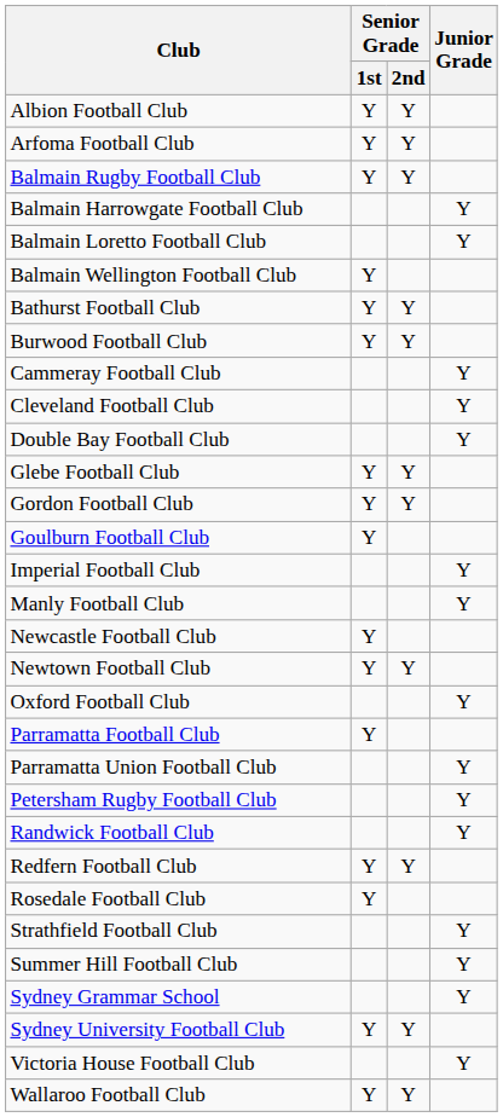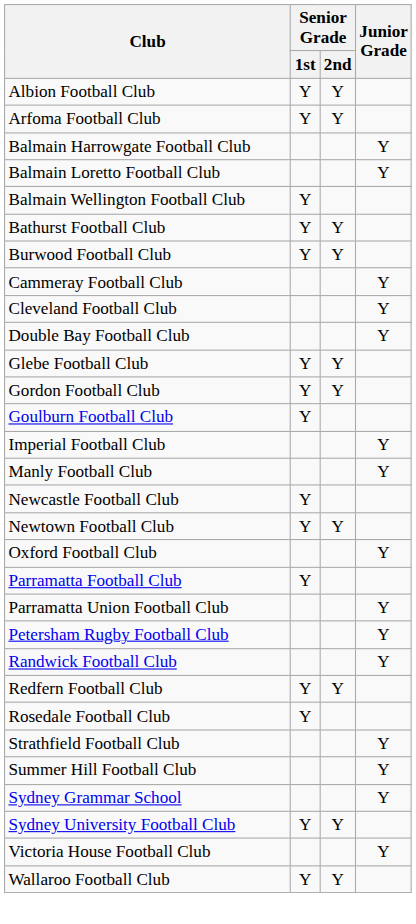- row: Balmain Rugby Football Club | Y | Y
